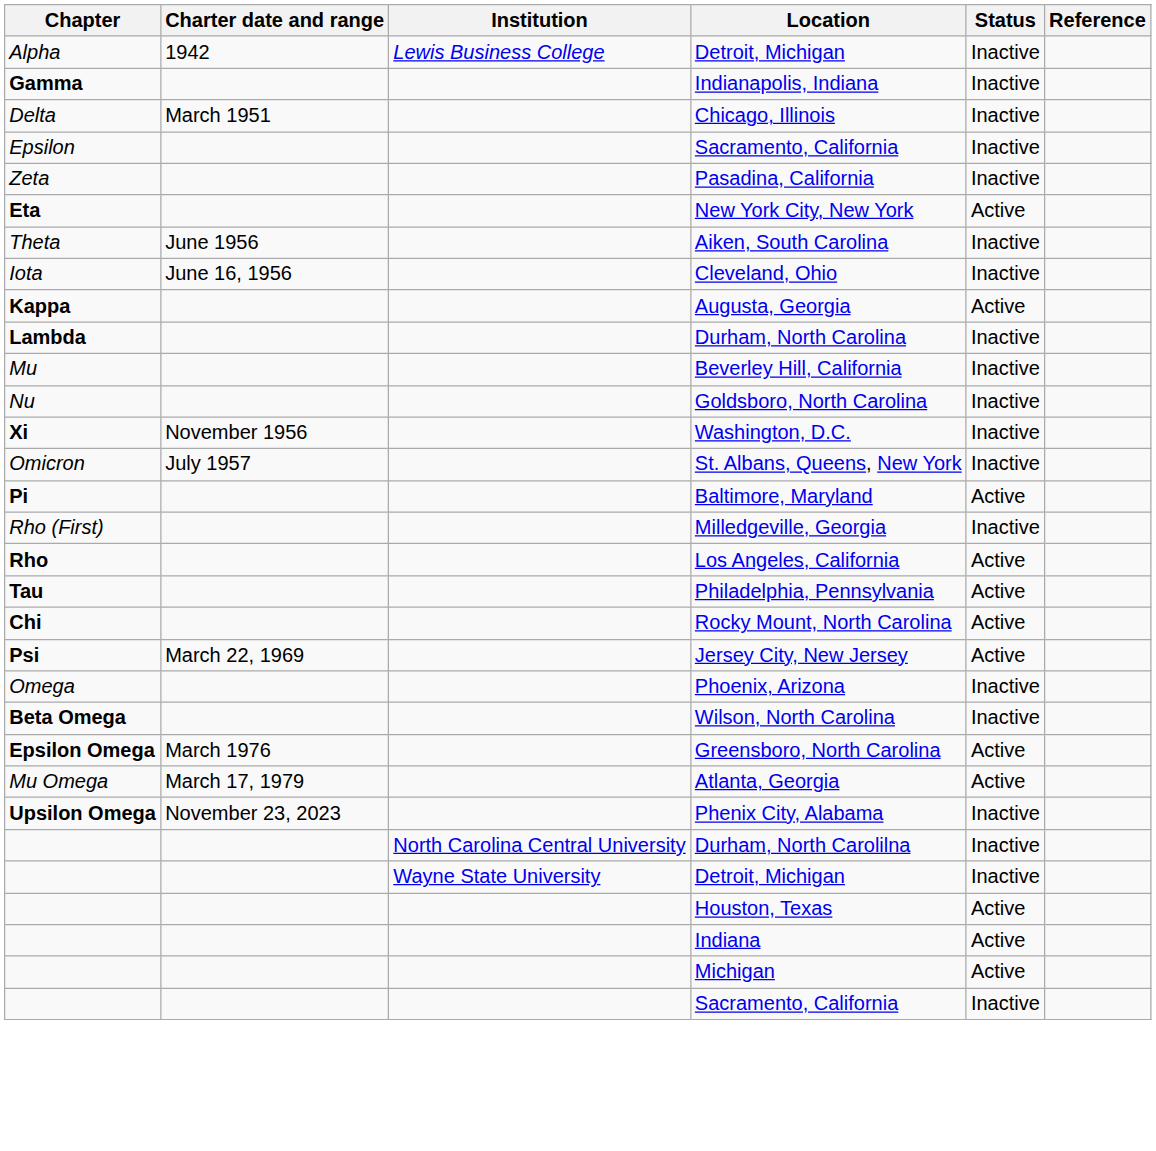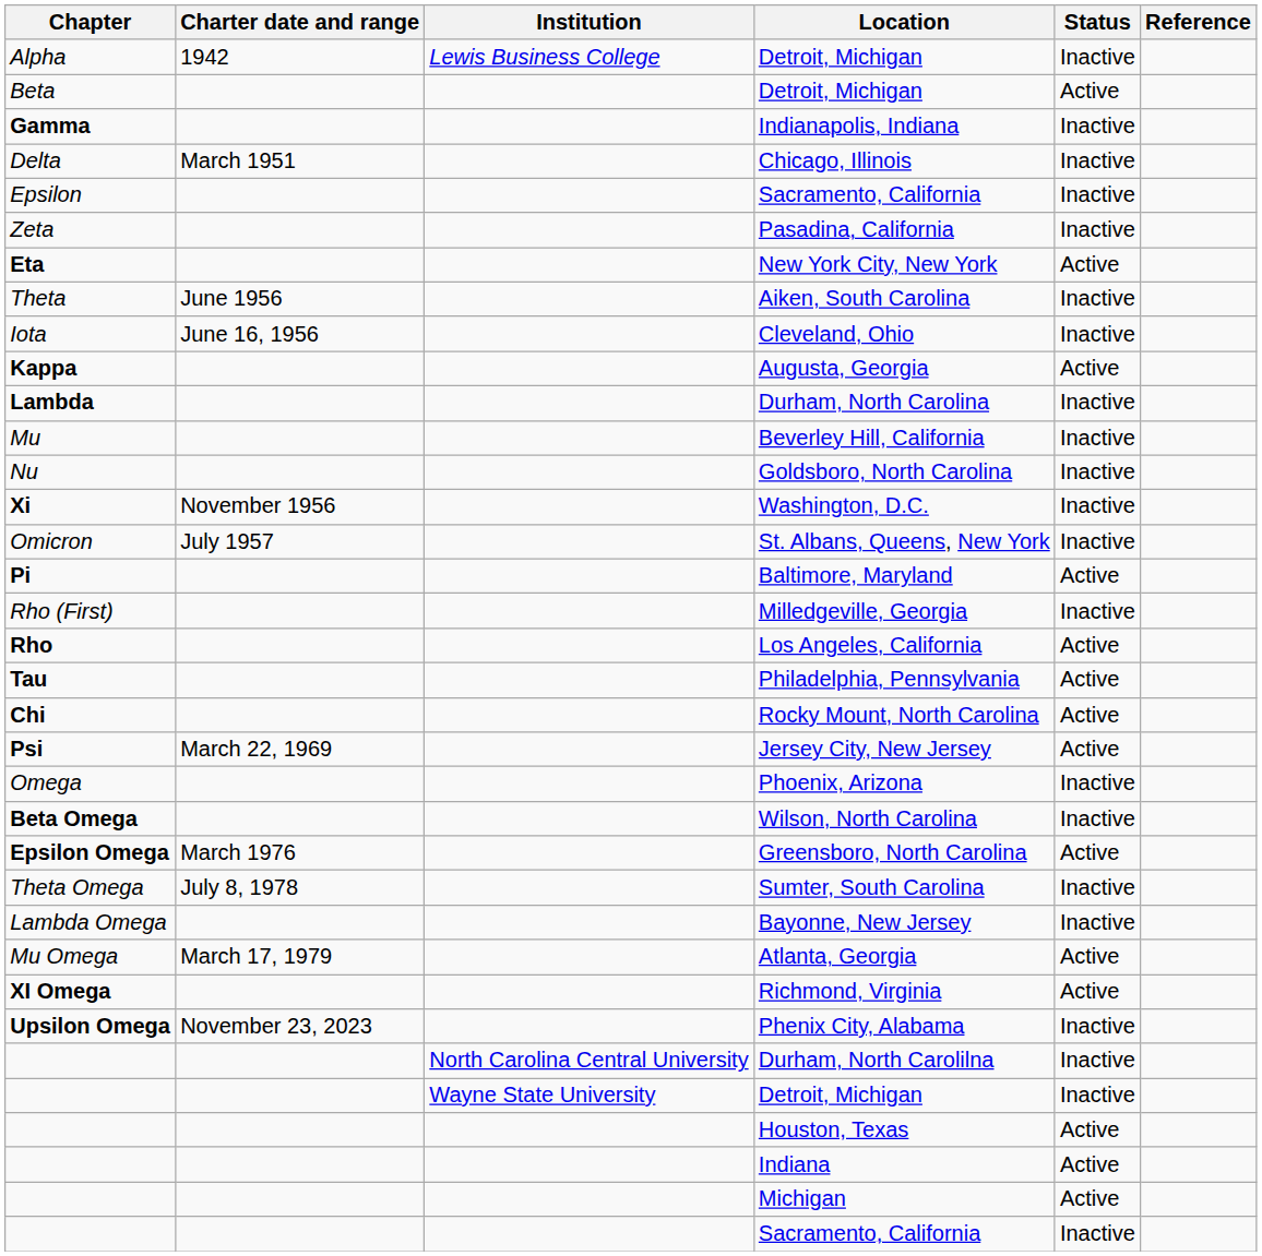+ row: Beta | Detroit, Michigan | Active
+ row: Theta Omega | July 8, 1978 | Sumter, South Carolina | Inactive
+ row: Lambda Omega | Bayonne, New Jersey | Inactive
+ row: XI Omega | Richmond, Virginia | Active
